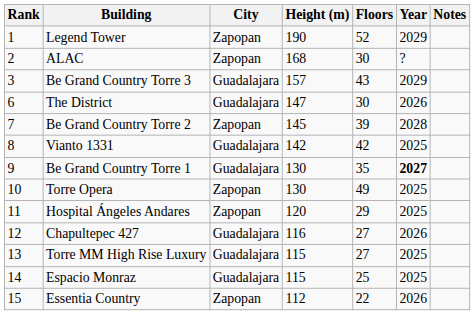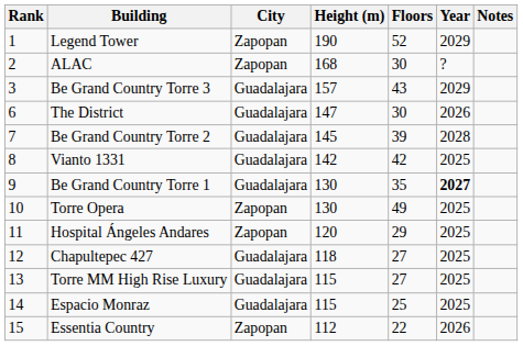Be Grand Country Torre 2 | City: Zapopan -> Guadalajara
Chapultepec 427 | Height (m): 116 -> 118
Chapultepec 427 | Year: 2026 -> 2025
